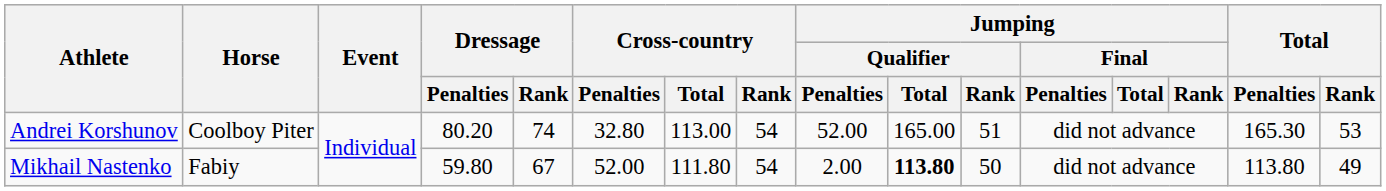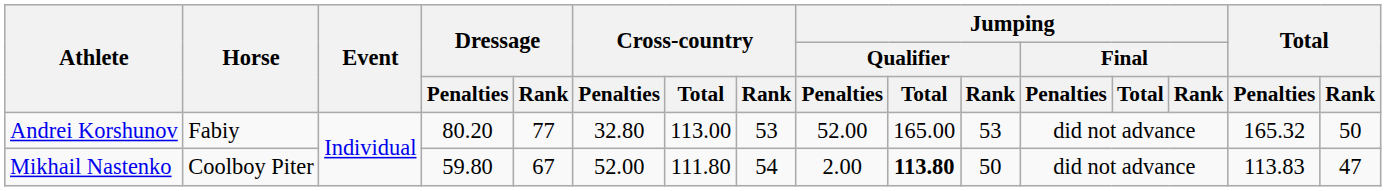Andrei Korshunov | Horse: Coolboy Piter -> Fabiy
Andrei Korshunov | Dressage / Rank: 74 -> 77
Andrei Korshunov | Cross-country / Rank: 54 -> 53
Andrei Korshunov | Jumping / Qualifier / Rank: 51 -> 53
Andrei Korshunov | Total / Penalties: 165.30 -> 165.32
Andrei Korshunov | Total / Rank: 53 -> 50
Mikhail Nastenko | Horse: Fabiy -> Coolboy Piter
Mikhail Nastenko | Total / Penalties: 113.80 -> 113.83
Mikhail Nastenko | Total / Rank: 49 -> 47
